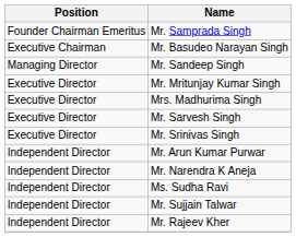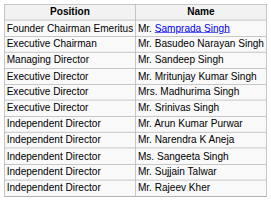- row: Executive Director | Mr. Sarvesh Singh
+ row: Independent Director | Ms. Sangeeta Singh
- row: Independent Director | Ms. Sudha Ravi
